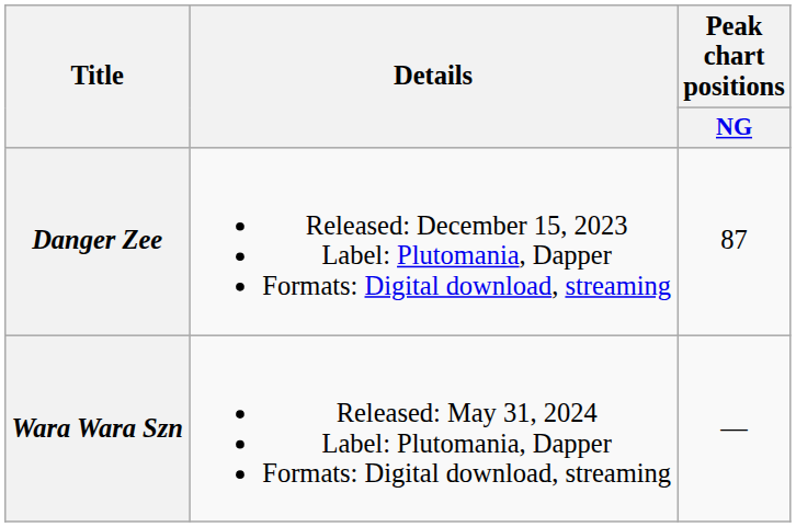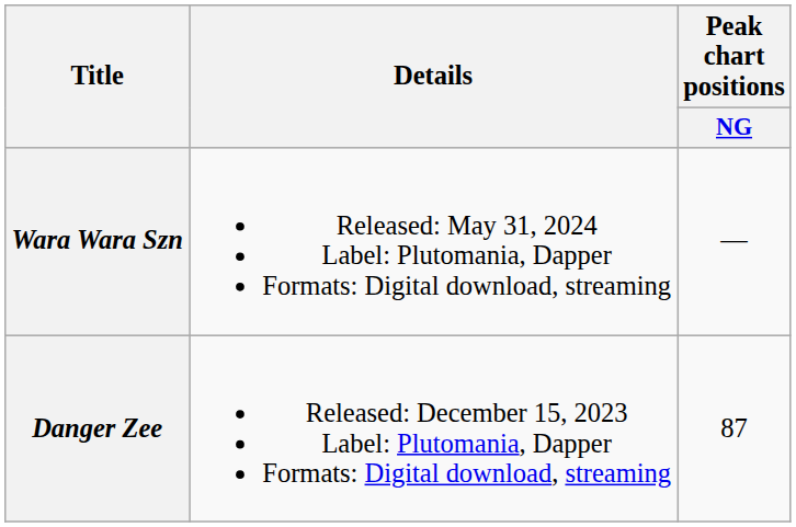rows swapped: Danger Zee <-> Wara Wara Szn
